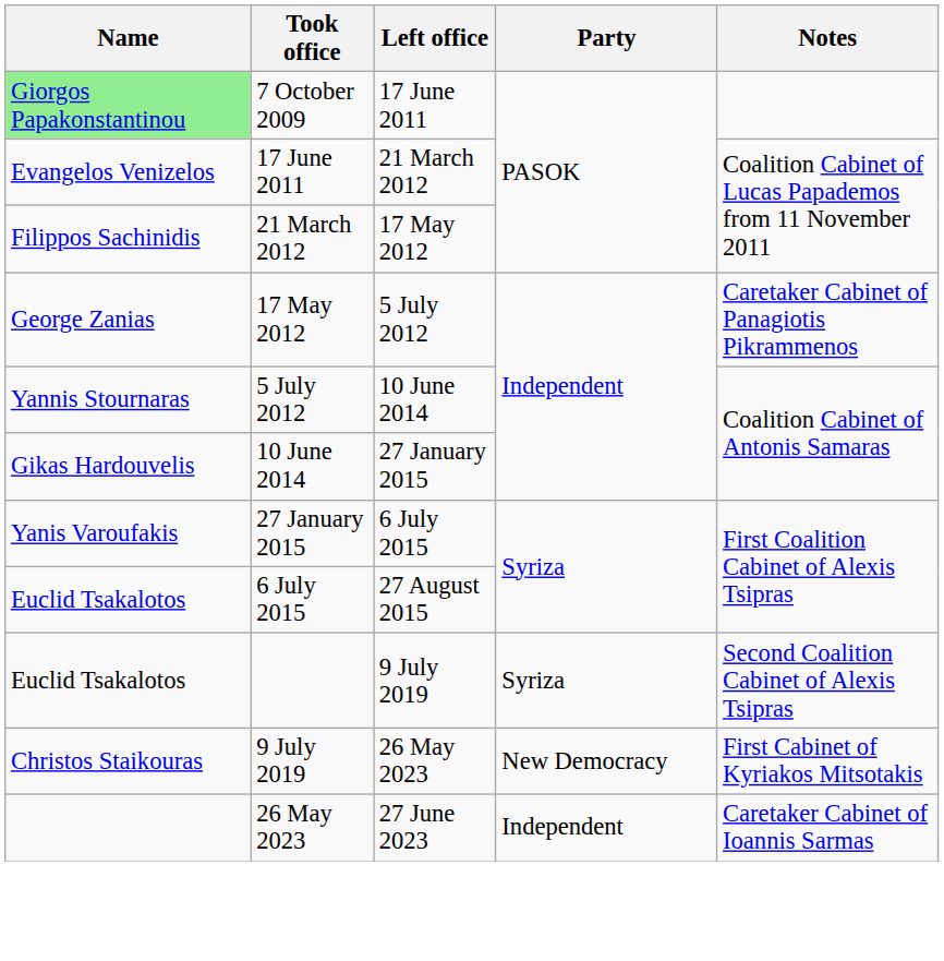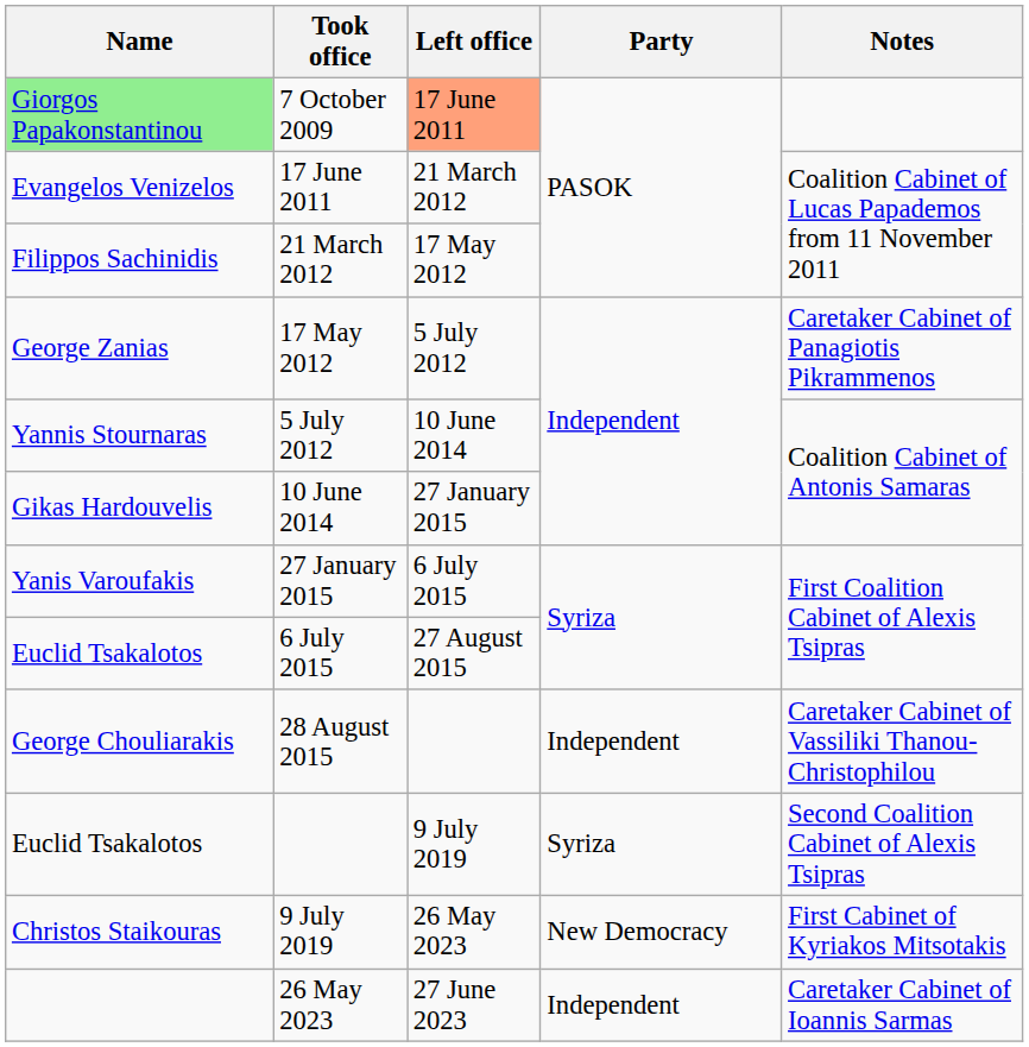7 October 2009 | Left office: no background -> lightsalmon background
+ row: George Chouliarakis | 28 August 2015 | Independent | Caretaker Cabinet of Vassiliki Thanou-Christophilou
